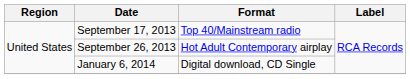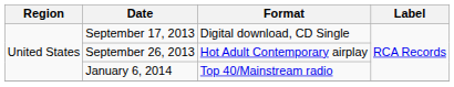September 17, 2013 | Format: Top 40/Mainstream radio -> Digital download, CD Single
January 6, 2014 | Format: Digital download, CD Single -> Top 40/Mainstream radio
